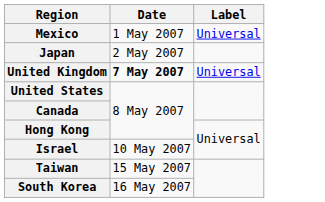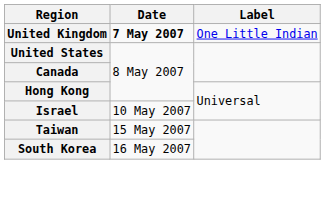- row: Mexico | 1 May 2007 | Universal
- row: Japan | 2 May 2007
United Kingdom | Label: Universal -> One Little Indian
